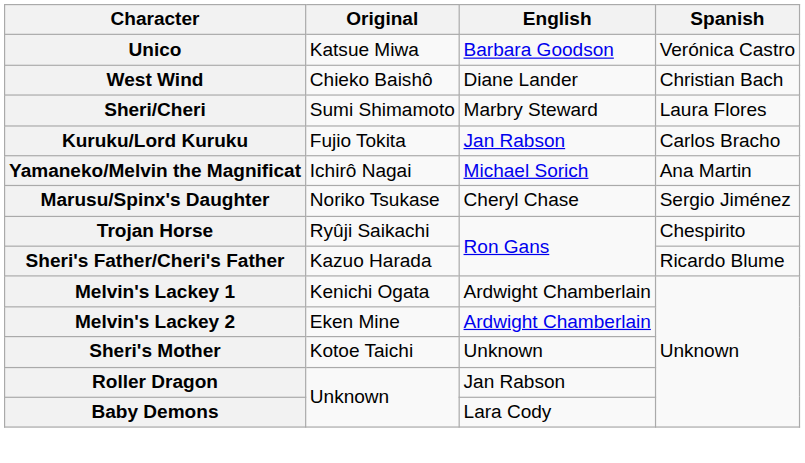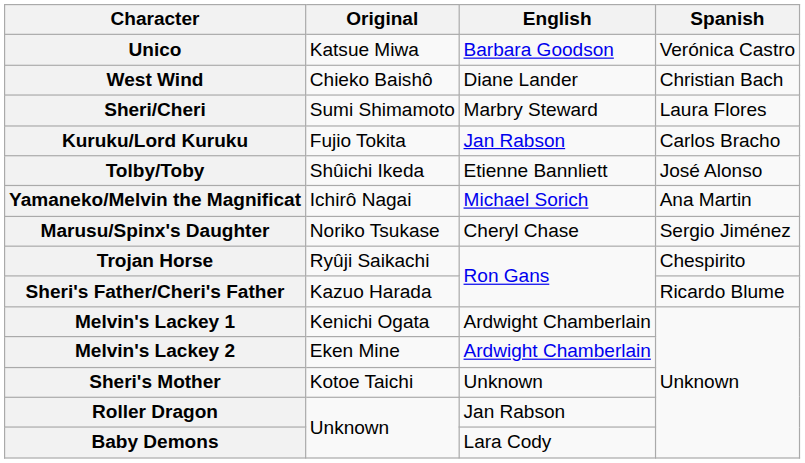+ row: Tolby/Toby | Shûichi Ikeda | Etienne Bannliett | José Alonso
